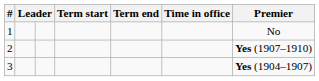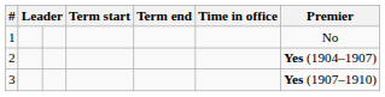2 | Premier: Yes (1907–1910) -> Yes (1904–1907)
3 | Premier: Yes (1904–1907) -> Yes (1907–1910)
